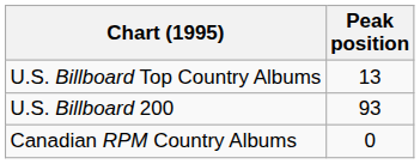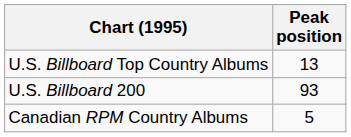Canadian RPM Country Albums | Peak position: 0 -> 5
